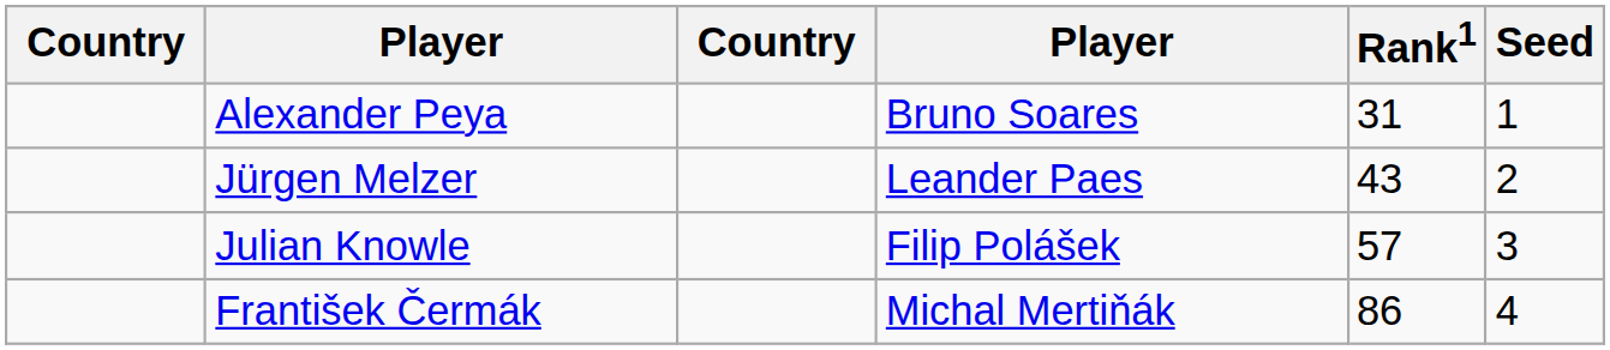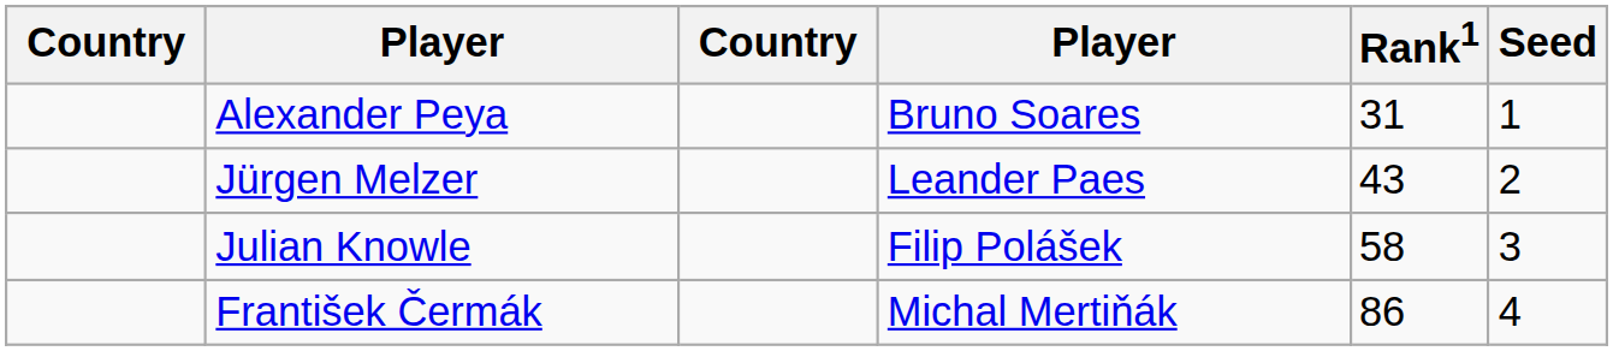Julian Knowle | Rank1: 57 -> 58
